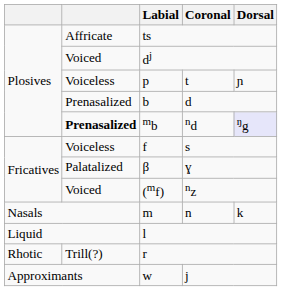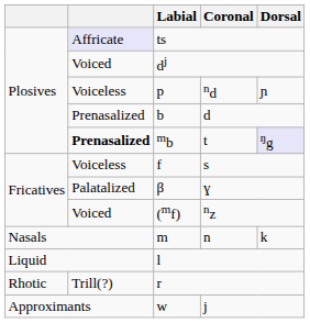ts | column 2: no background -> lavender background
p | Coronal: t -> nd
mb | Coronal: nd -> t
